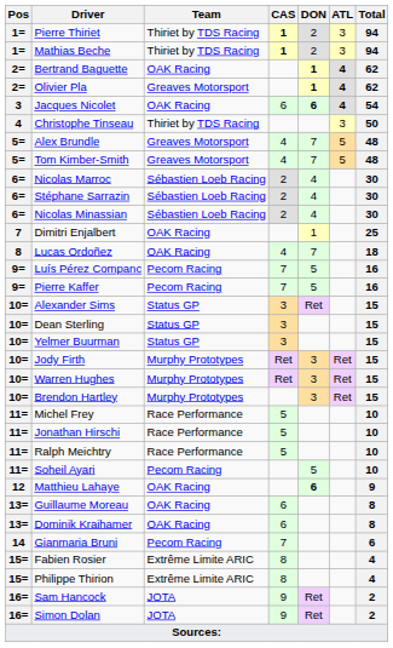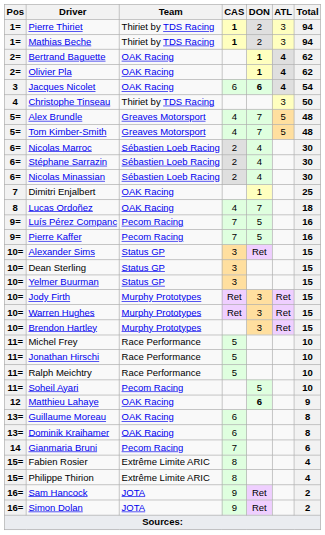Olivier Pla | Team: Greaves Motorsport -> OAK Racing
